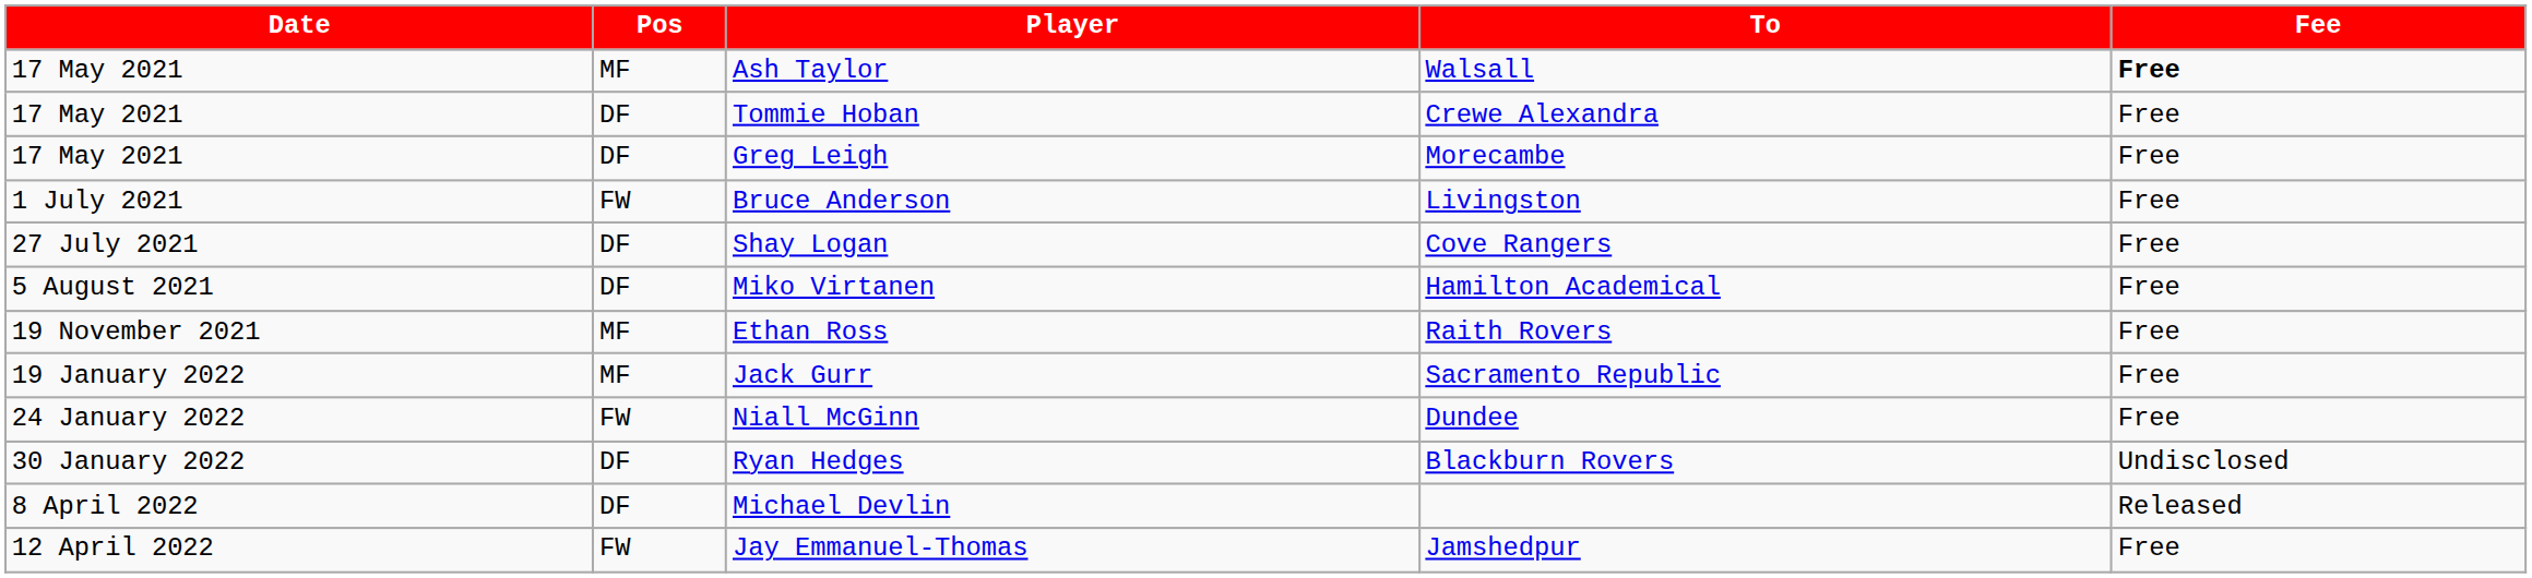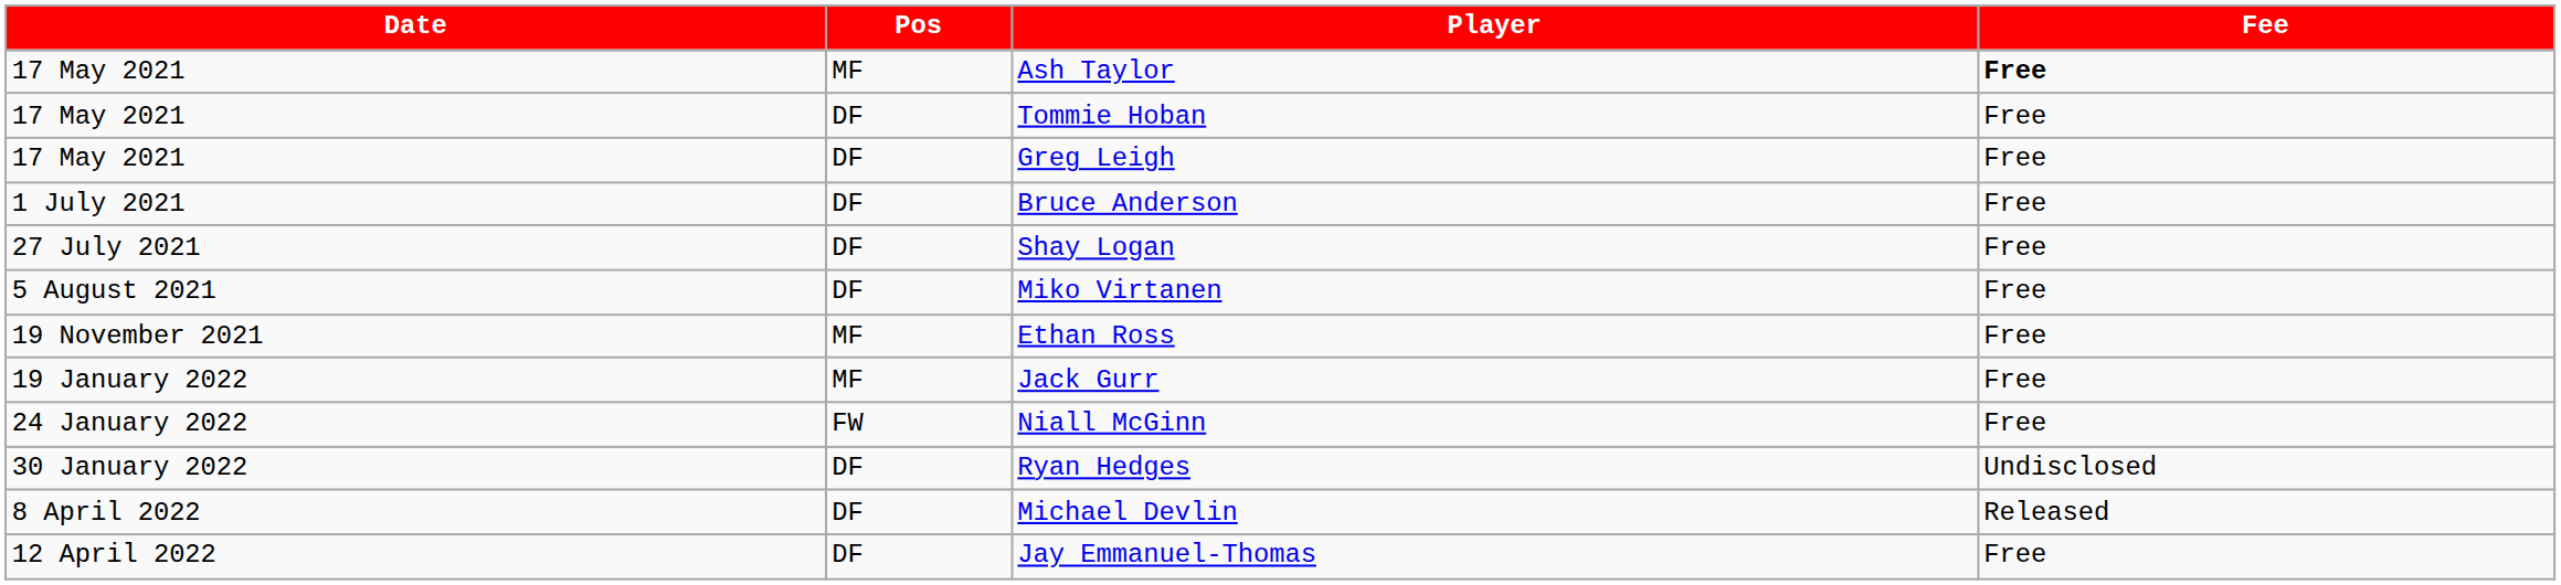- column: To | Walsall | Crewe Alexandra | Morecambe | Livingston | Cove Rangers | Hamilton Academical | Raith Rovers | Sacramento Republic | Dundee | Blackburn Rovers | Jamshedpur
Bruce Anderson | Pos: FW -> DF
Jay Emmanuel-Thomas | Pos: FW -> DF
